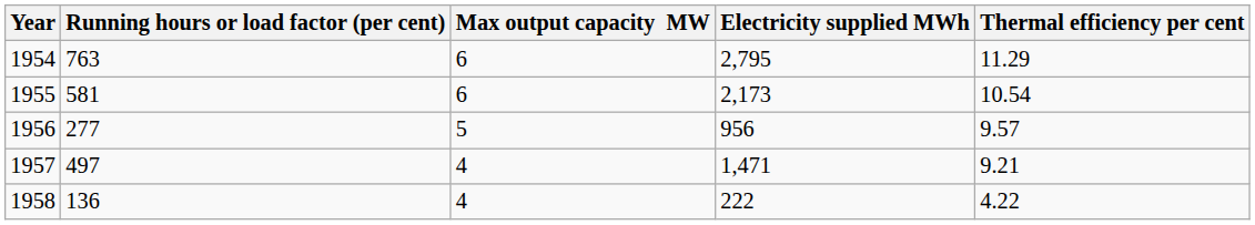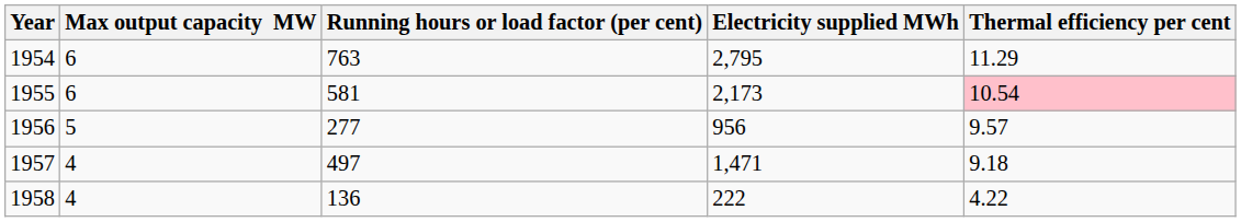columns swapped: Running hours or load factor (per cent) <-> Max output capacity MW
1955 | Thermal efficiency per cent: no background -> pink background
1957 | Thermal efficiency per cent: 9.21 -> 9.18
